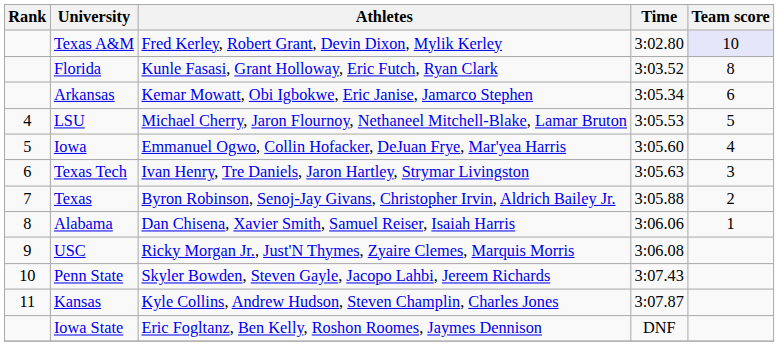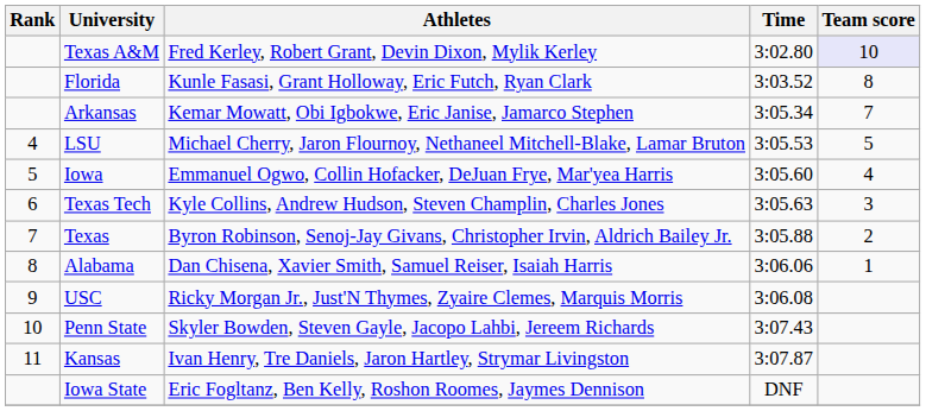Arkansas | Team score: 6 -> 7
Texas Tech | Athletes: Ivan Henry, Tre Daniels, Jaron Hartley, Strymar Livingston -> Kyle Collins, Andrew Hudson, Steven Champlin, Charles Jones
Kansas | Athletes: Kyle Collins, Andrew Hudson, Steven Champlin, Charles Jones -> Ivan Henry, Tre Daniels, Jaron Hartley, Strymar Livingston
